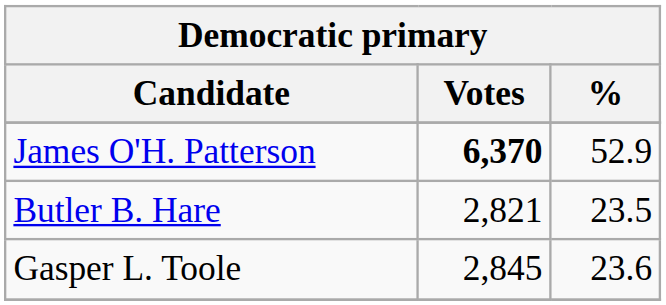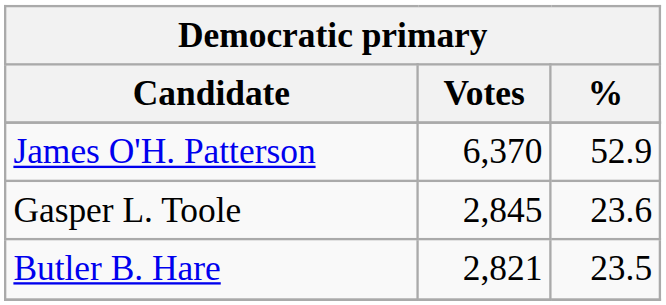James O'H. Patterson | Votes: bold -> normal
rows swapped: Gasper L. Toole <-> Butler B. Hare
